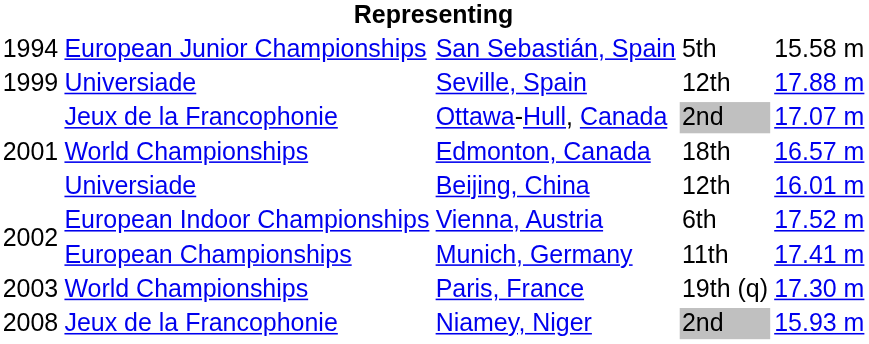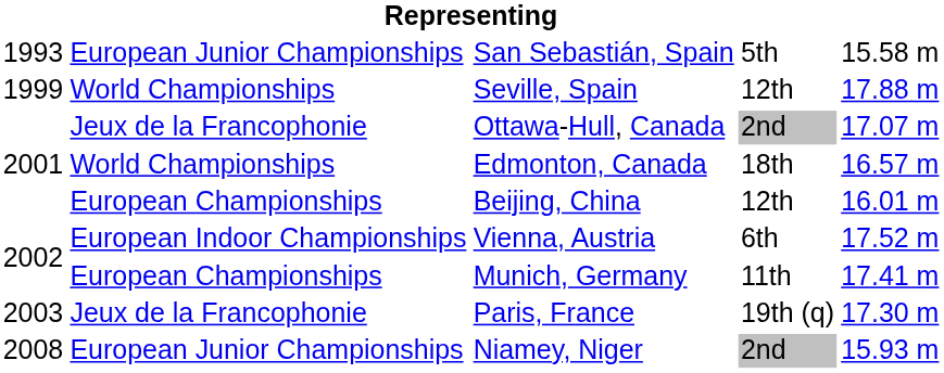San Sebastián, Spain | column 1: 1994 -> 1993
Seville, Spain | column 2: Universiade -> World Championships
Beijing, China | column 2: Universiade -> European Championships
Paris, France | column 2: World Championships -> Jeux de la Francophonie
Niamey, Niger | column 2: Jeux de la Francophonie -> European Junior Championships
